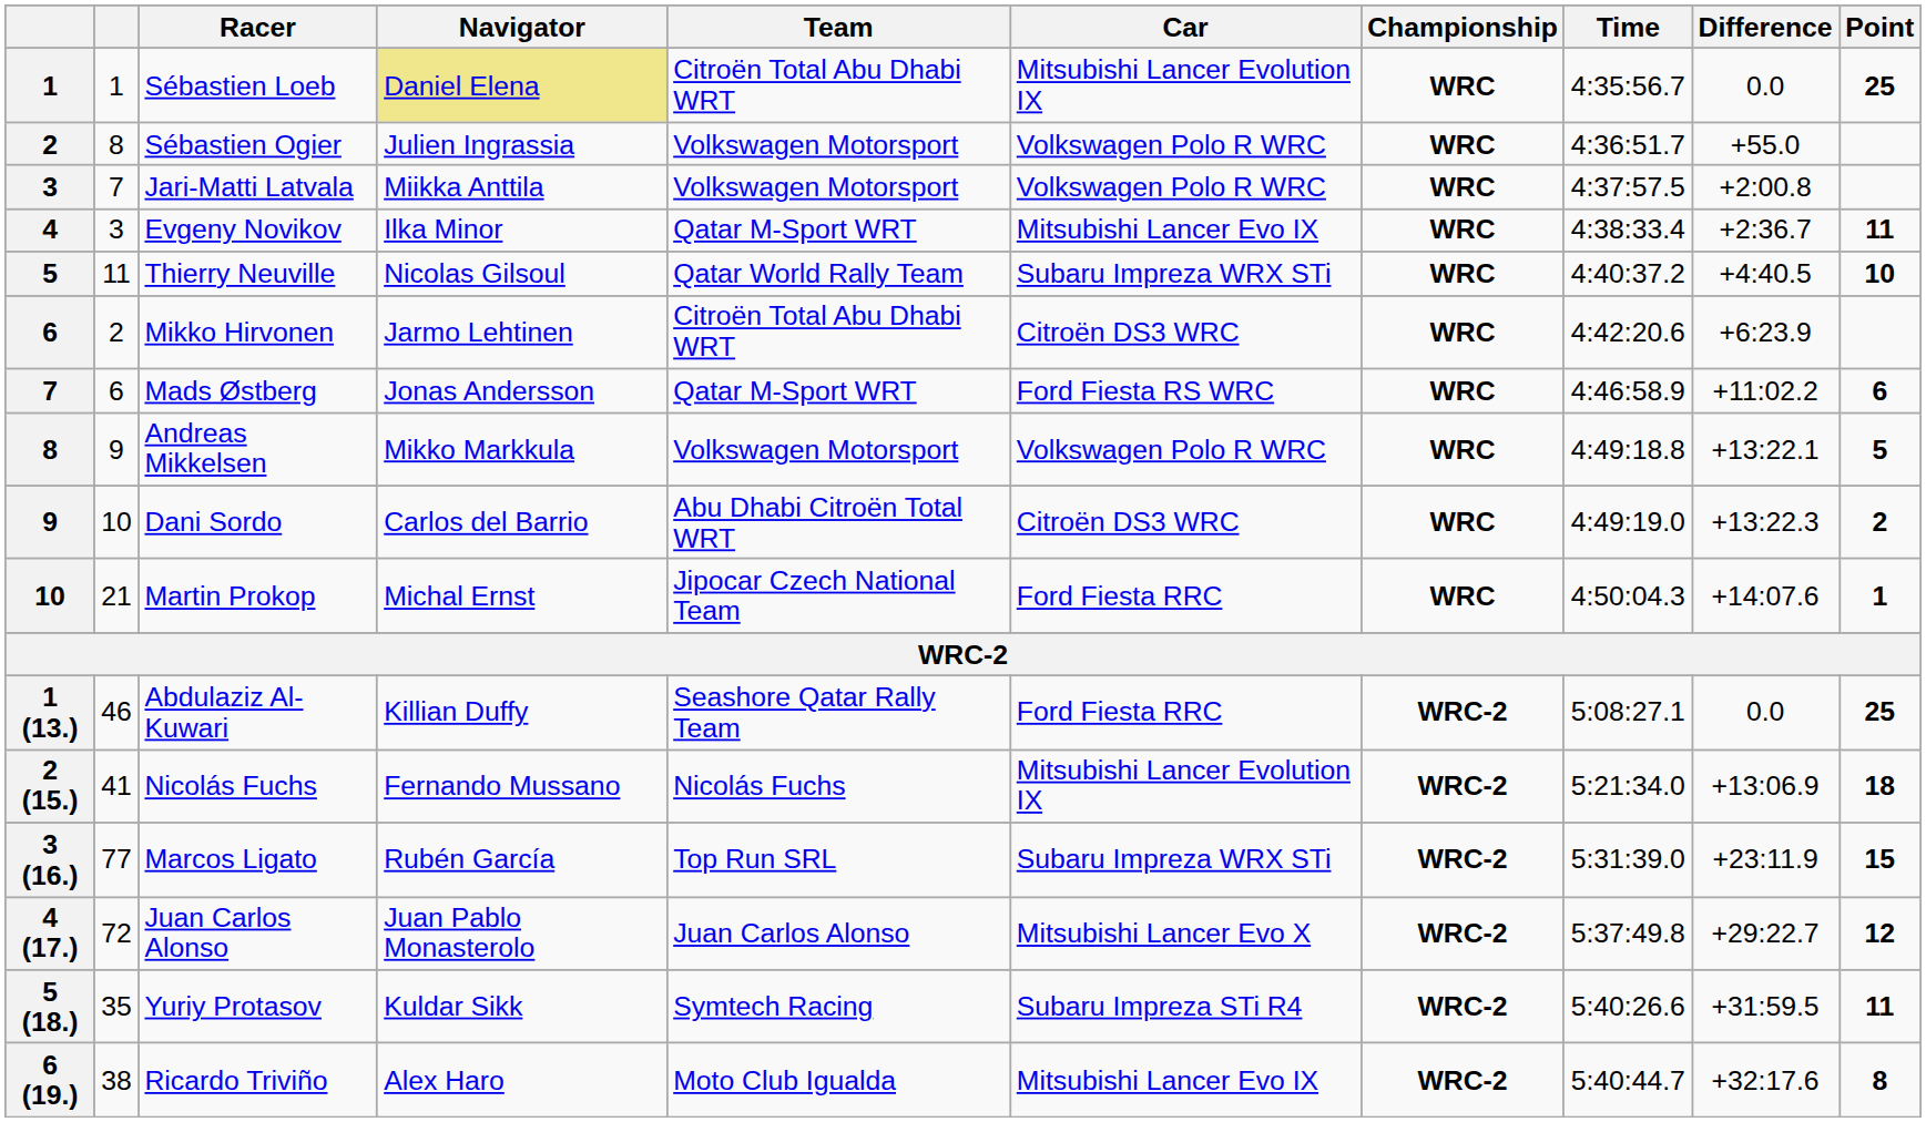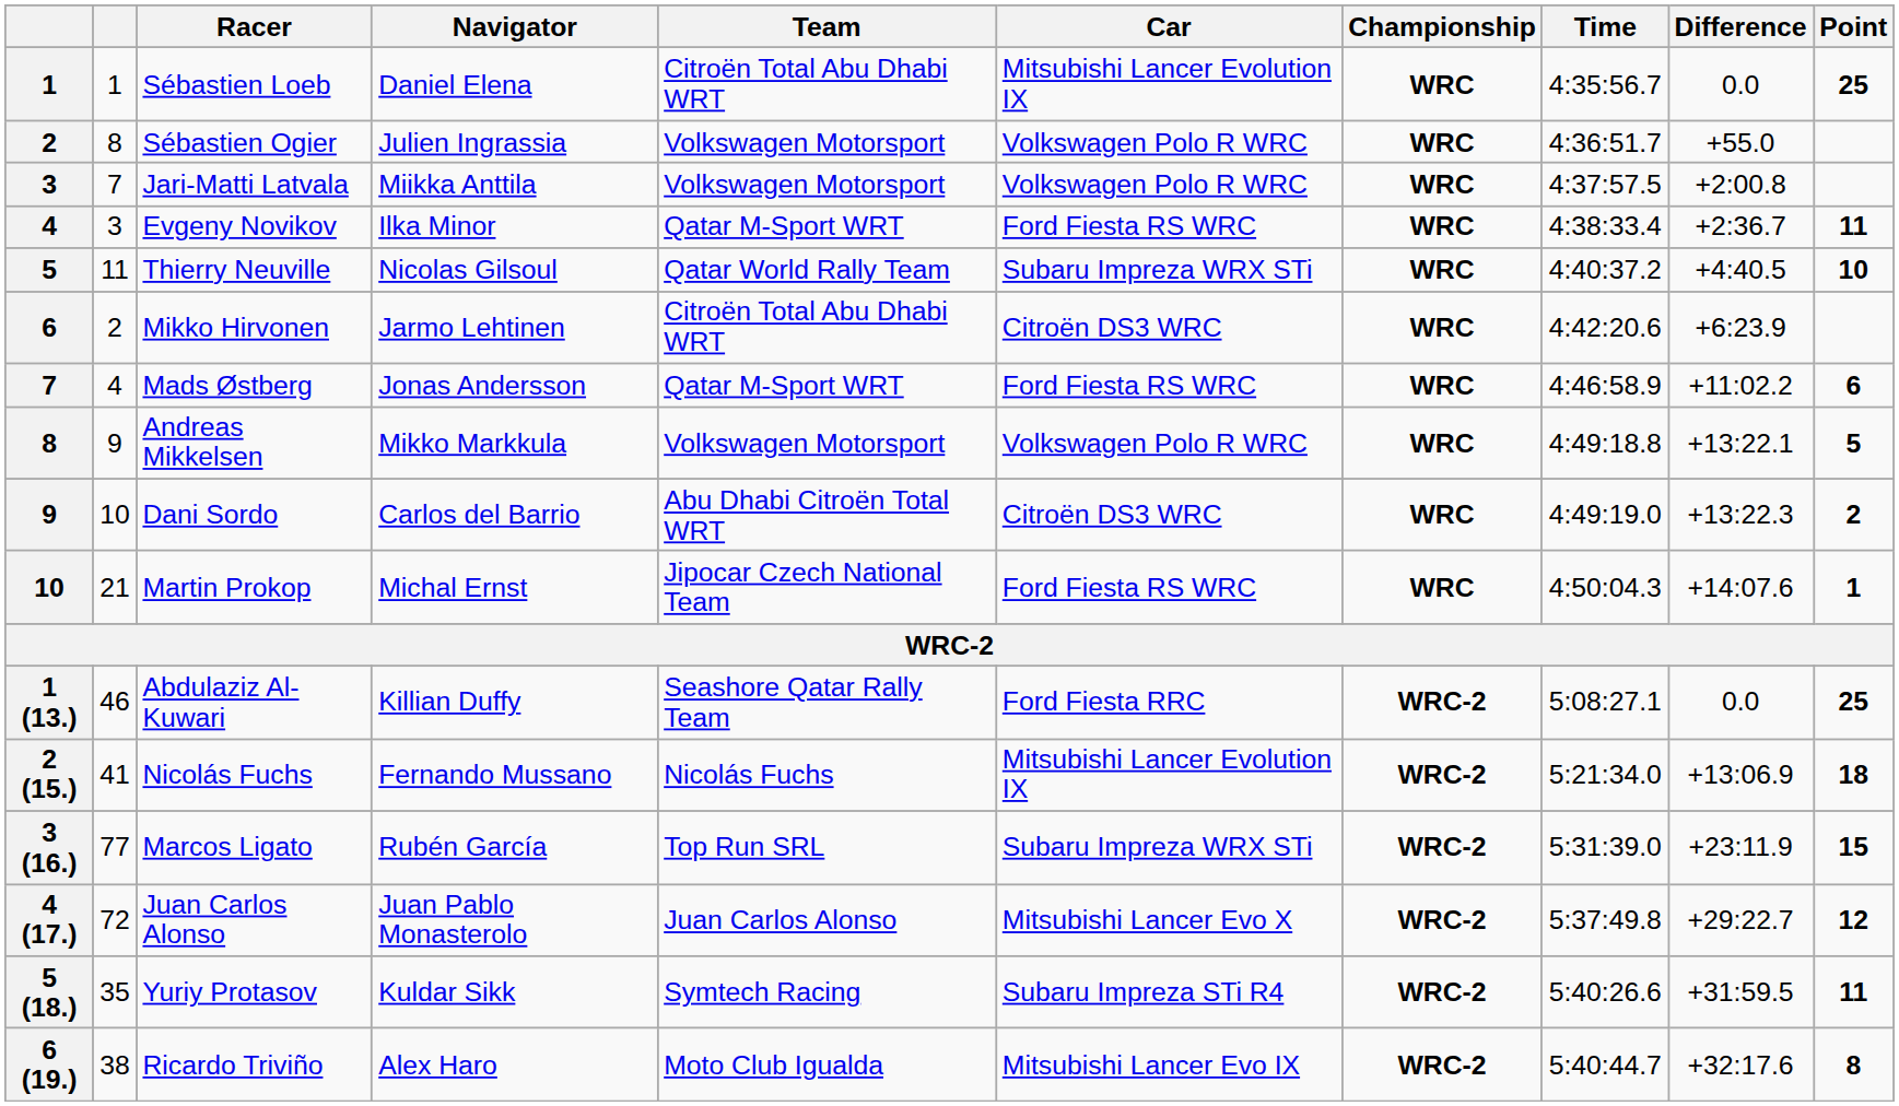Sébastien Loeb | Navigator: khaki background -> no background
Evgeny Novikov | Car: Mitsubishi Lancer Evo IX -> Ford Fiesta RS WRC
Mads Østberg | column 2: 6 -> 4
Martin Prokop | Car: Ford Fiesta RRC -> Ford Fiesta RS WRC
